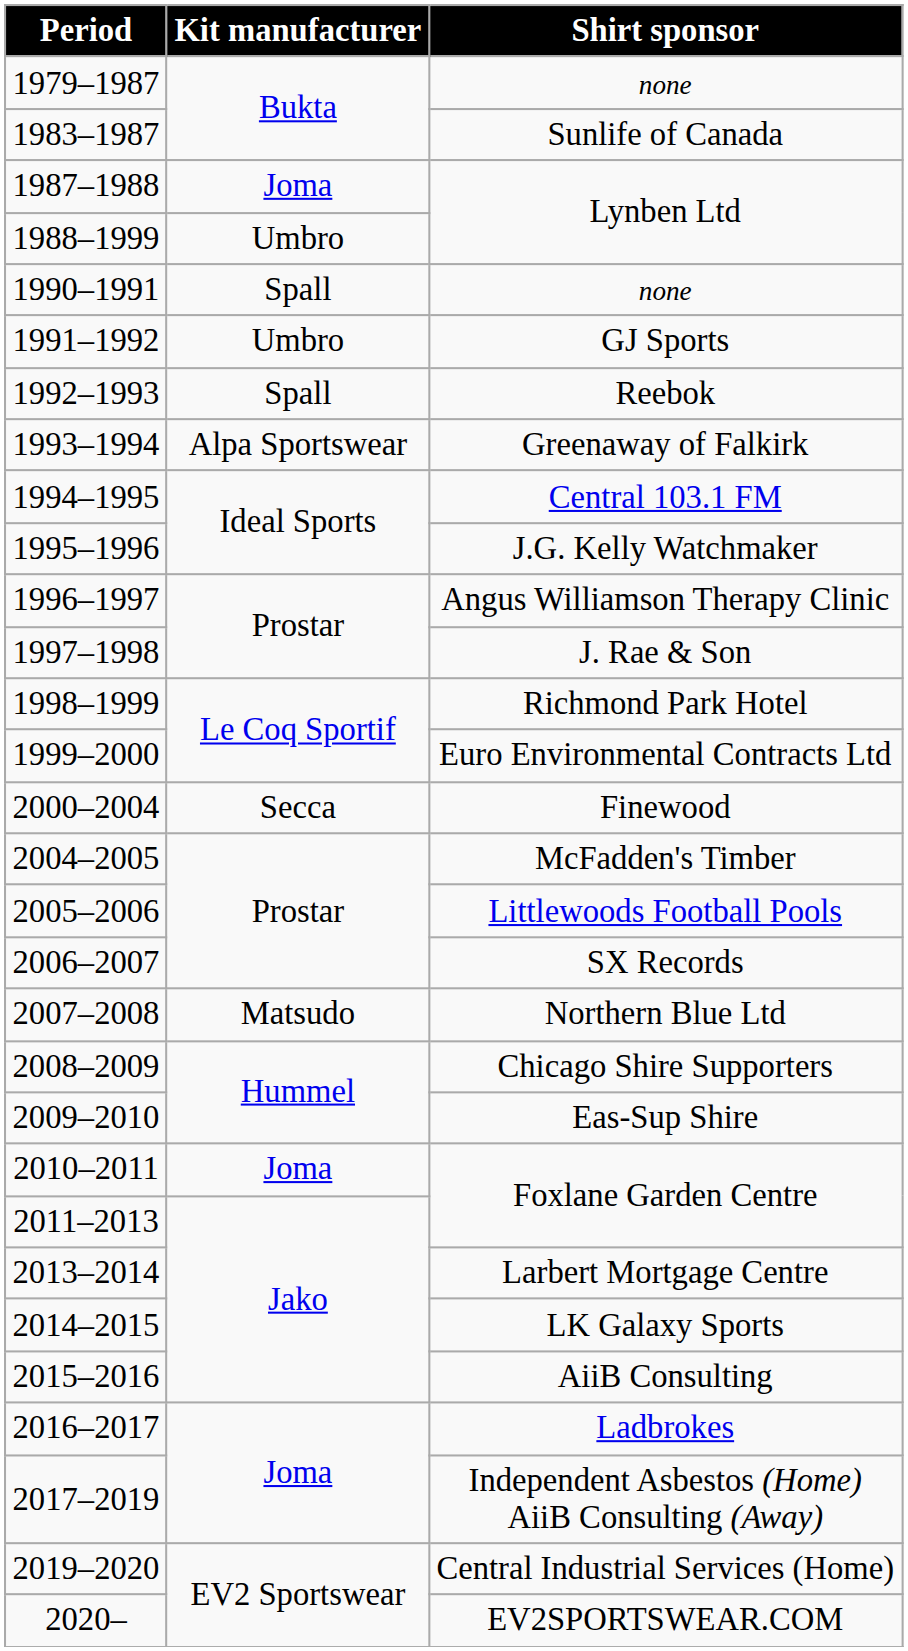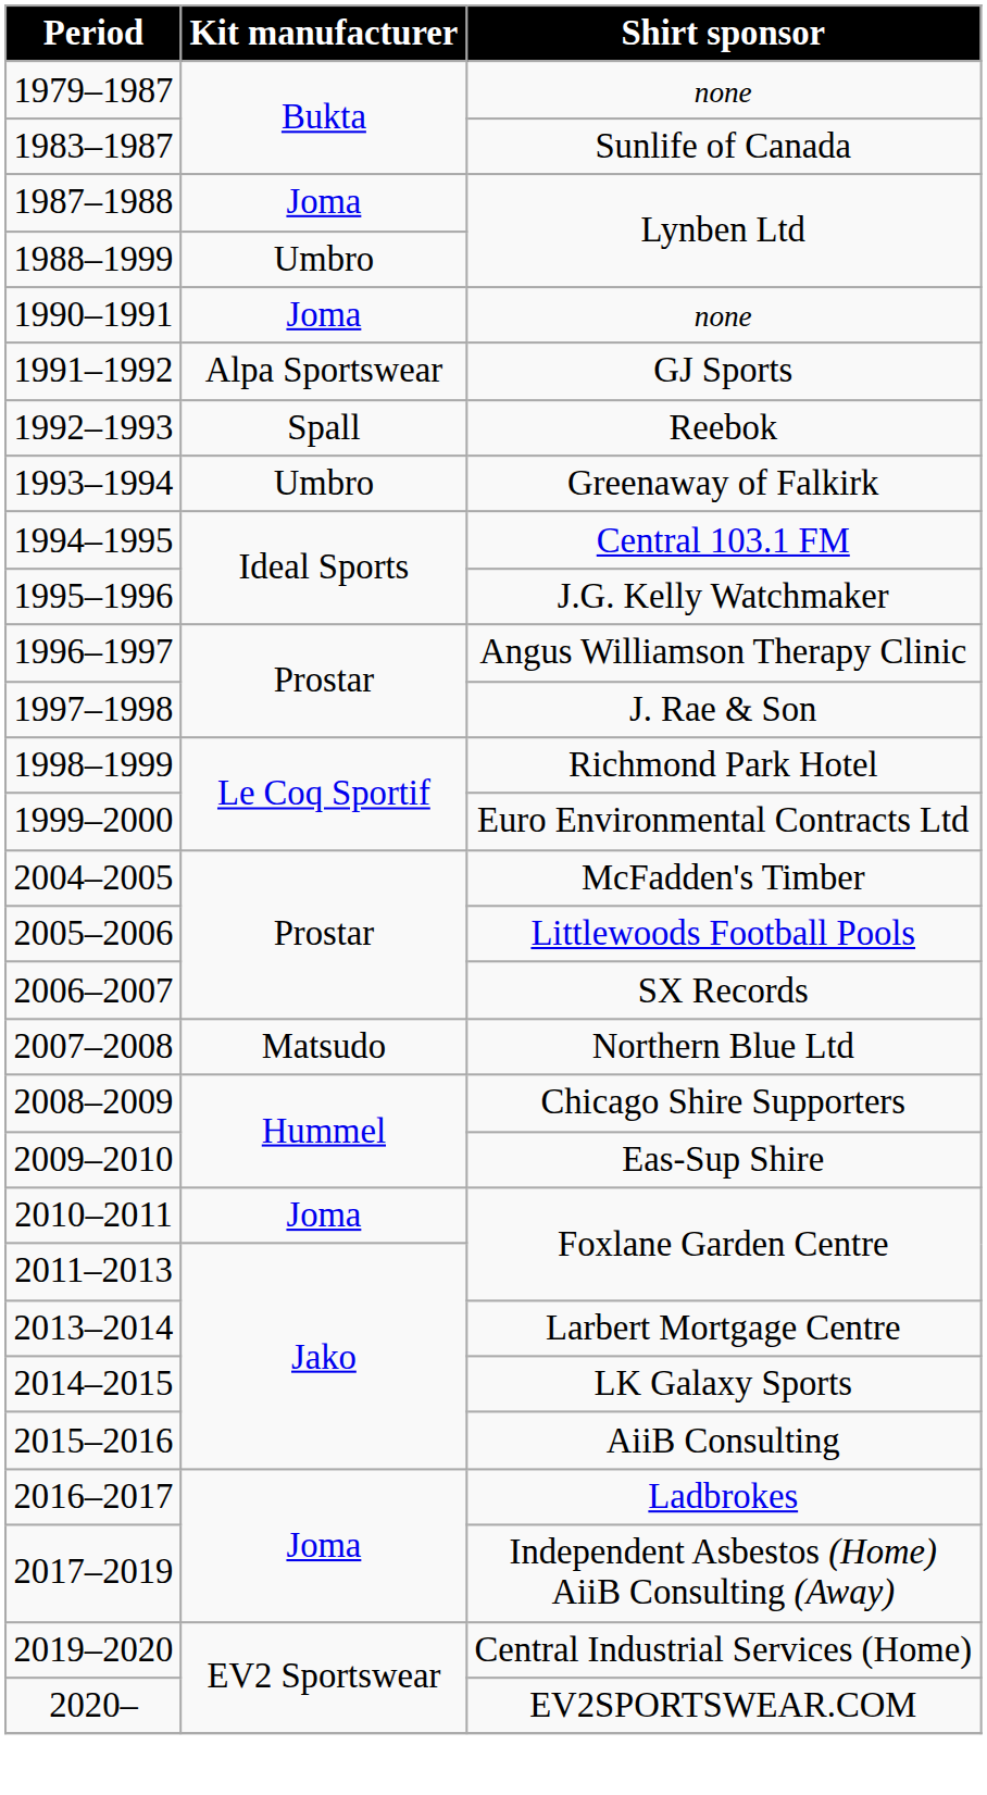1990–1991 / none | Kit manufacturer: Spall -> Joma
GJ Sports | Kit manufacturer: Umbro -> Alpa Sportswear
Greenaway of Falkirk | Kit manufacturer: Alpa Sportswear -> Umbro
- row: 2000–2004 | Secca | Finewood
